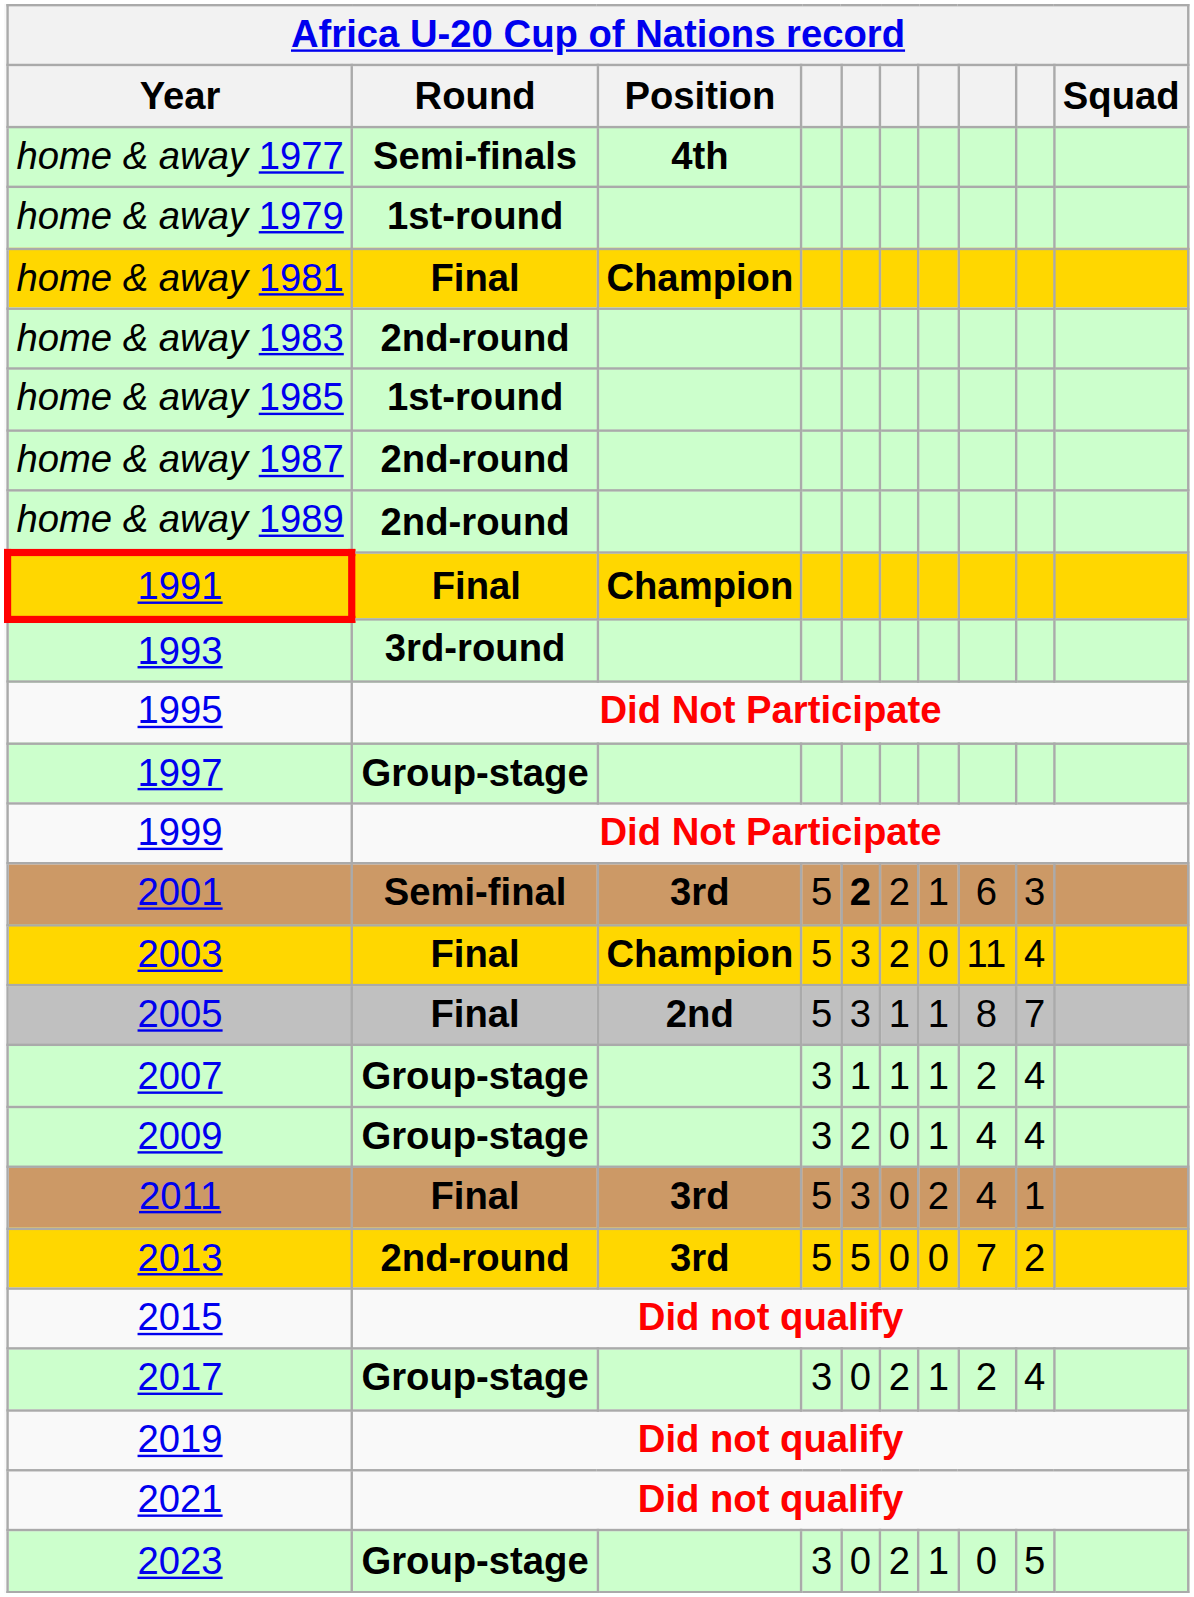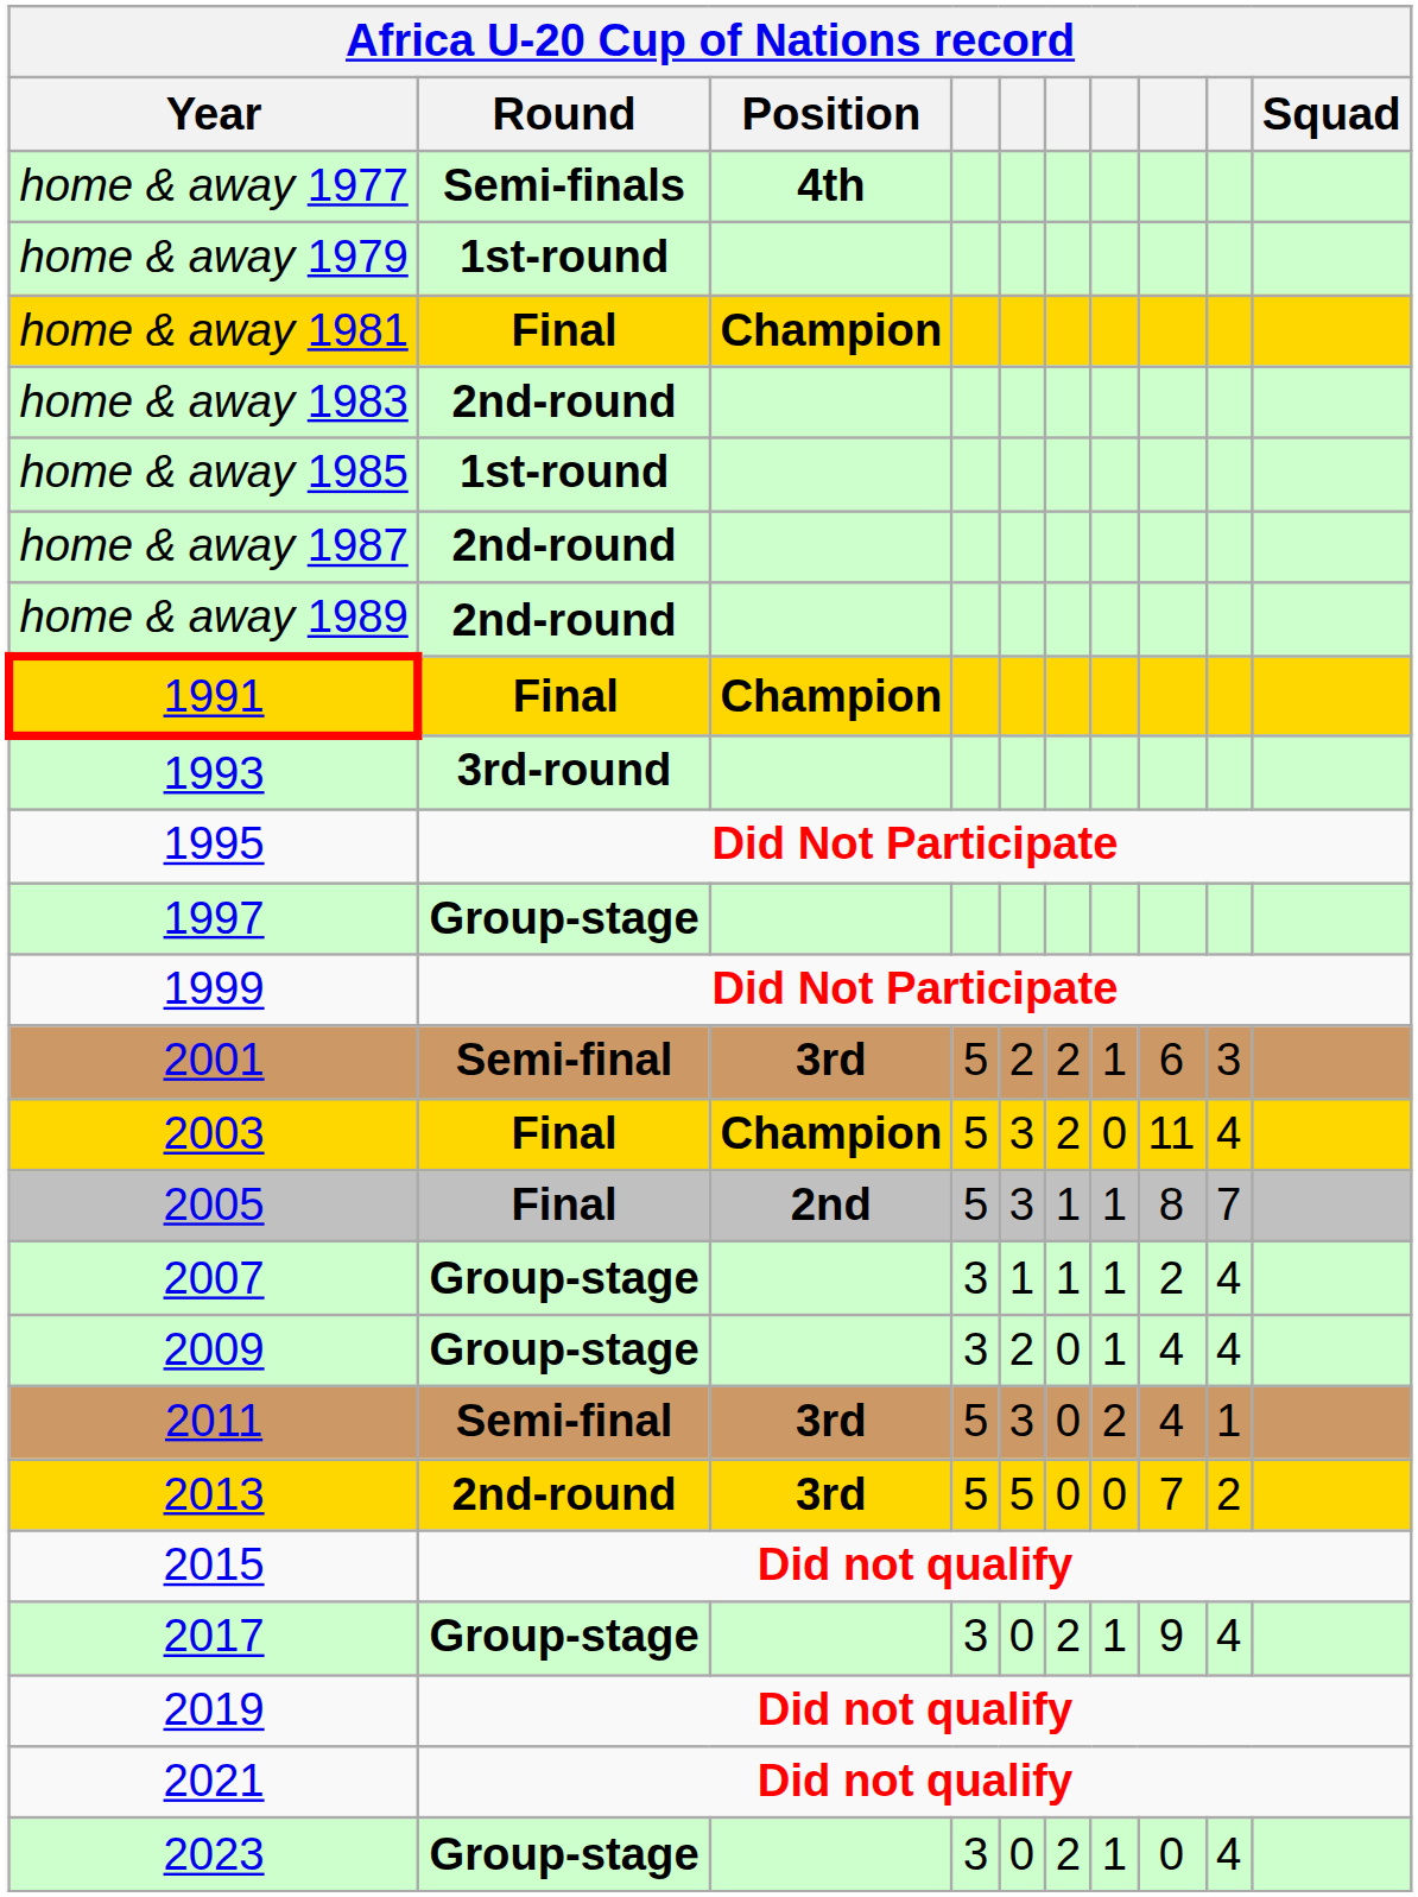2001 | column 5: bold -> normal
2011 | Round: Final -> Semi-final
2017 | column 8: 2 -> 9
2023 | column 9: 5 -> 4
